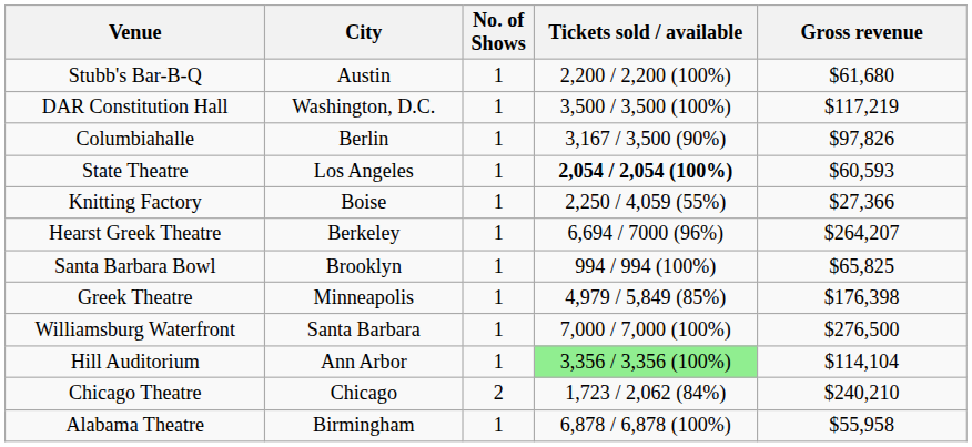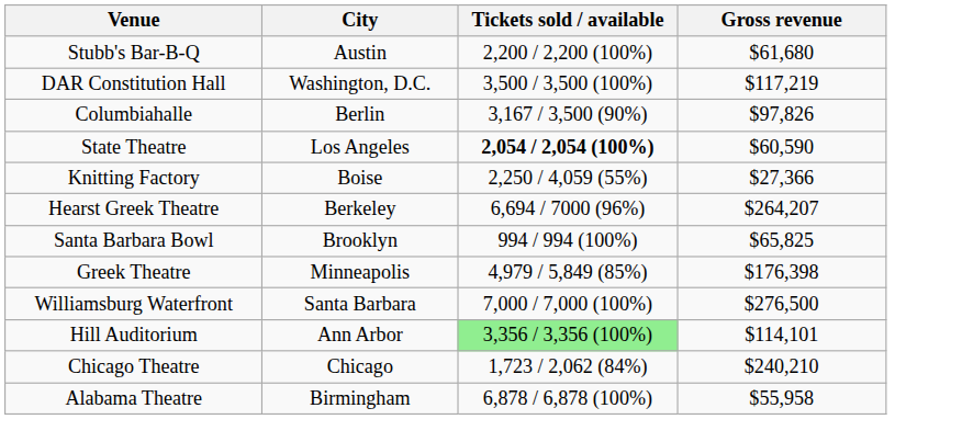- column: No. of Shows | 1 | 1 | 1 | 1 | 1 | 1 | 1 | 1 | 1 | 1 | 2 | 1
State Theatre | Gross revenue: $60,593 -> $60,590
Hill Auditorium | Gross revenue: $114,104 -> $114,101
